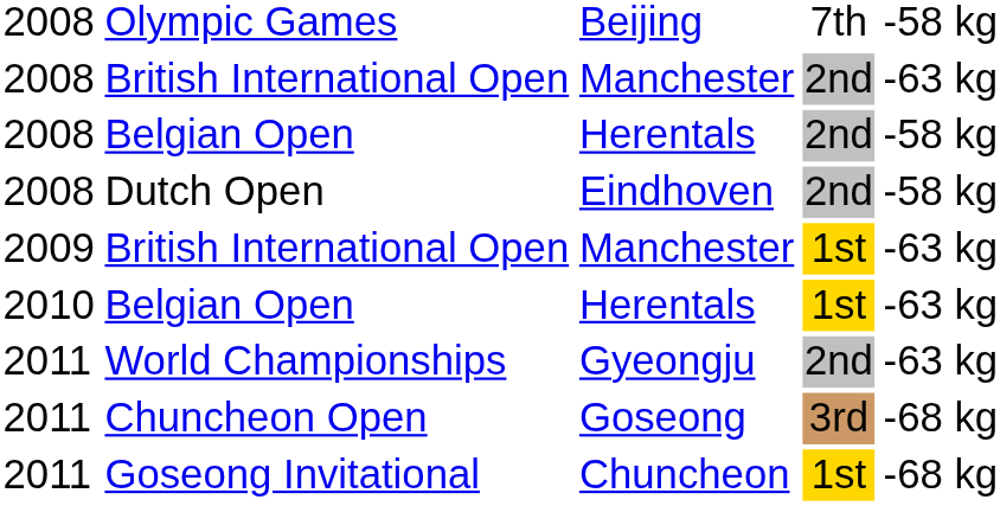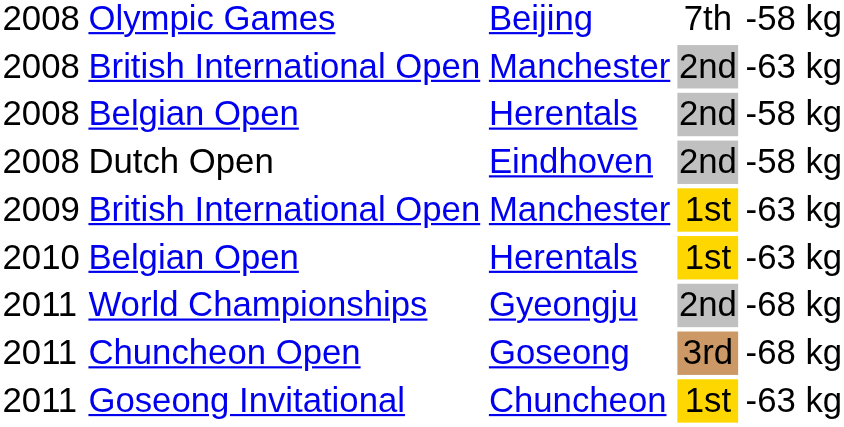World Championships | column 5: -63 kg -> -68 kg
Goseong Invitational | column 5: -68 kg -> -63 kg
